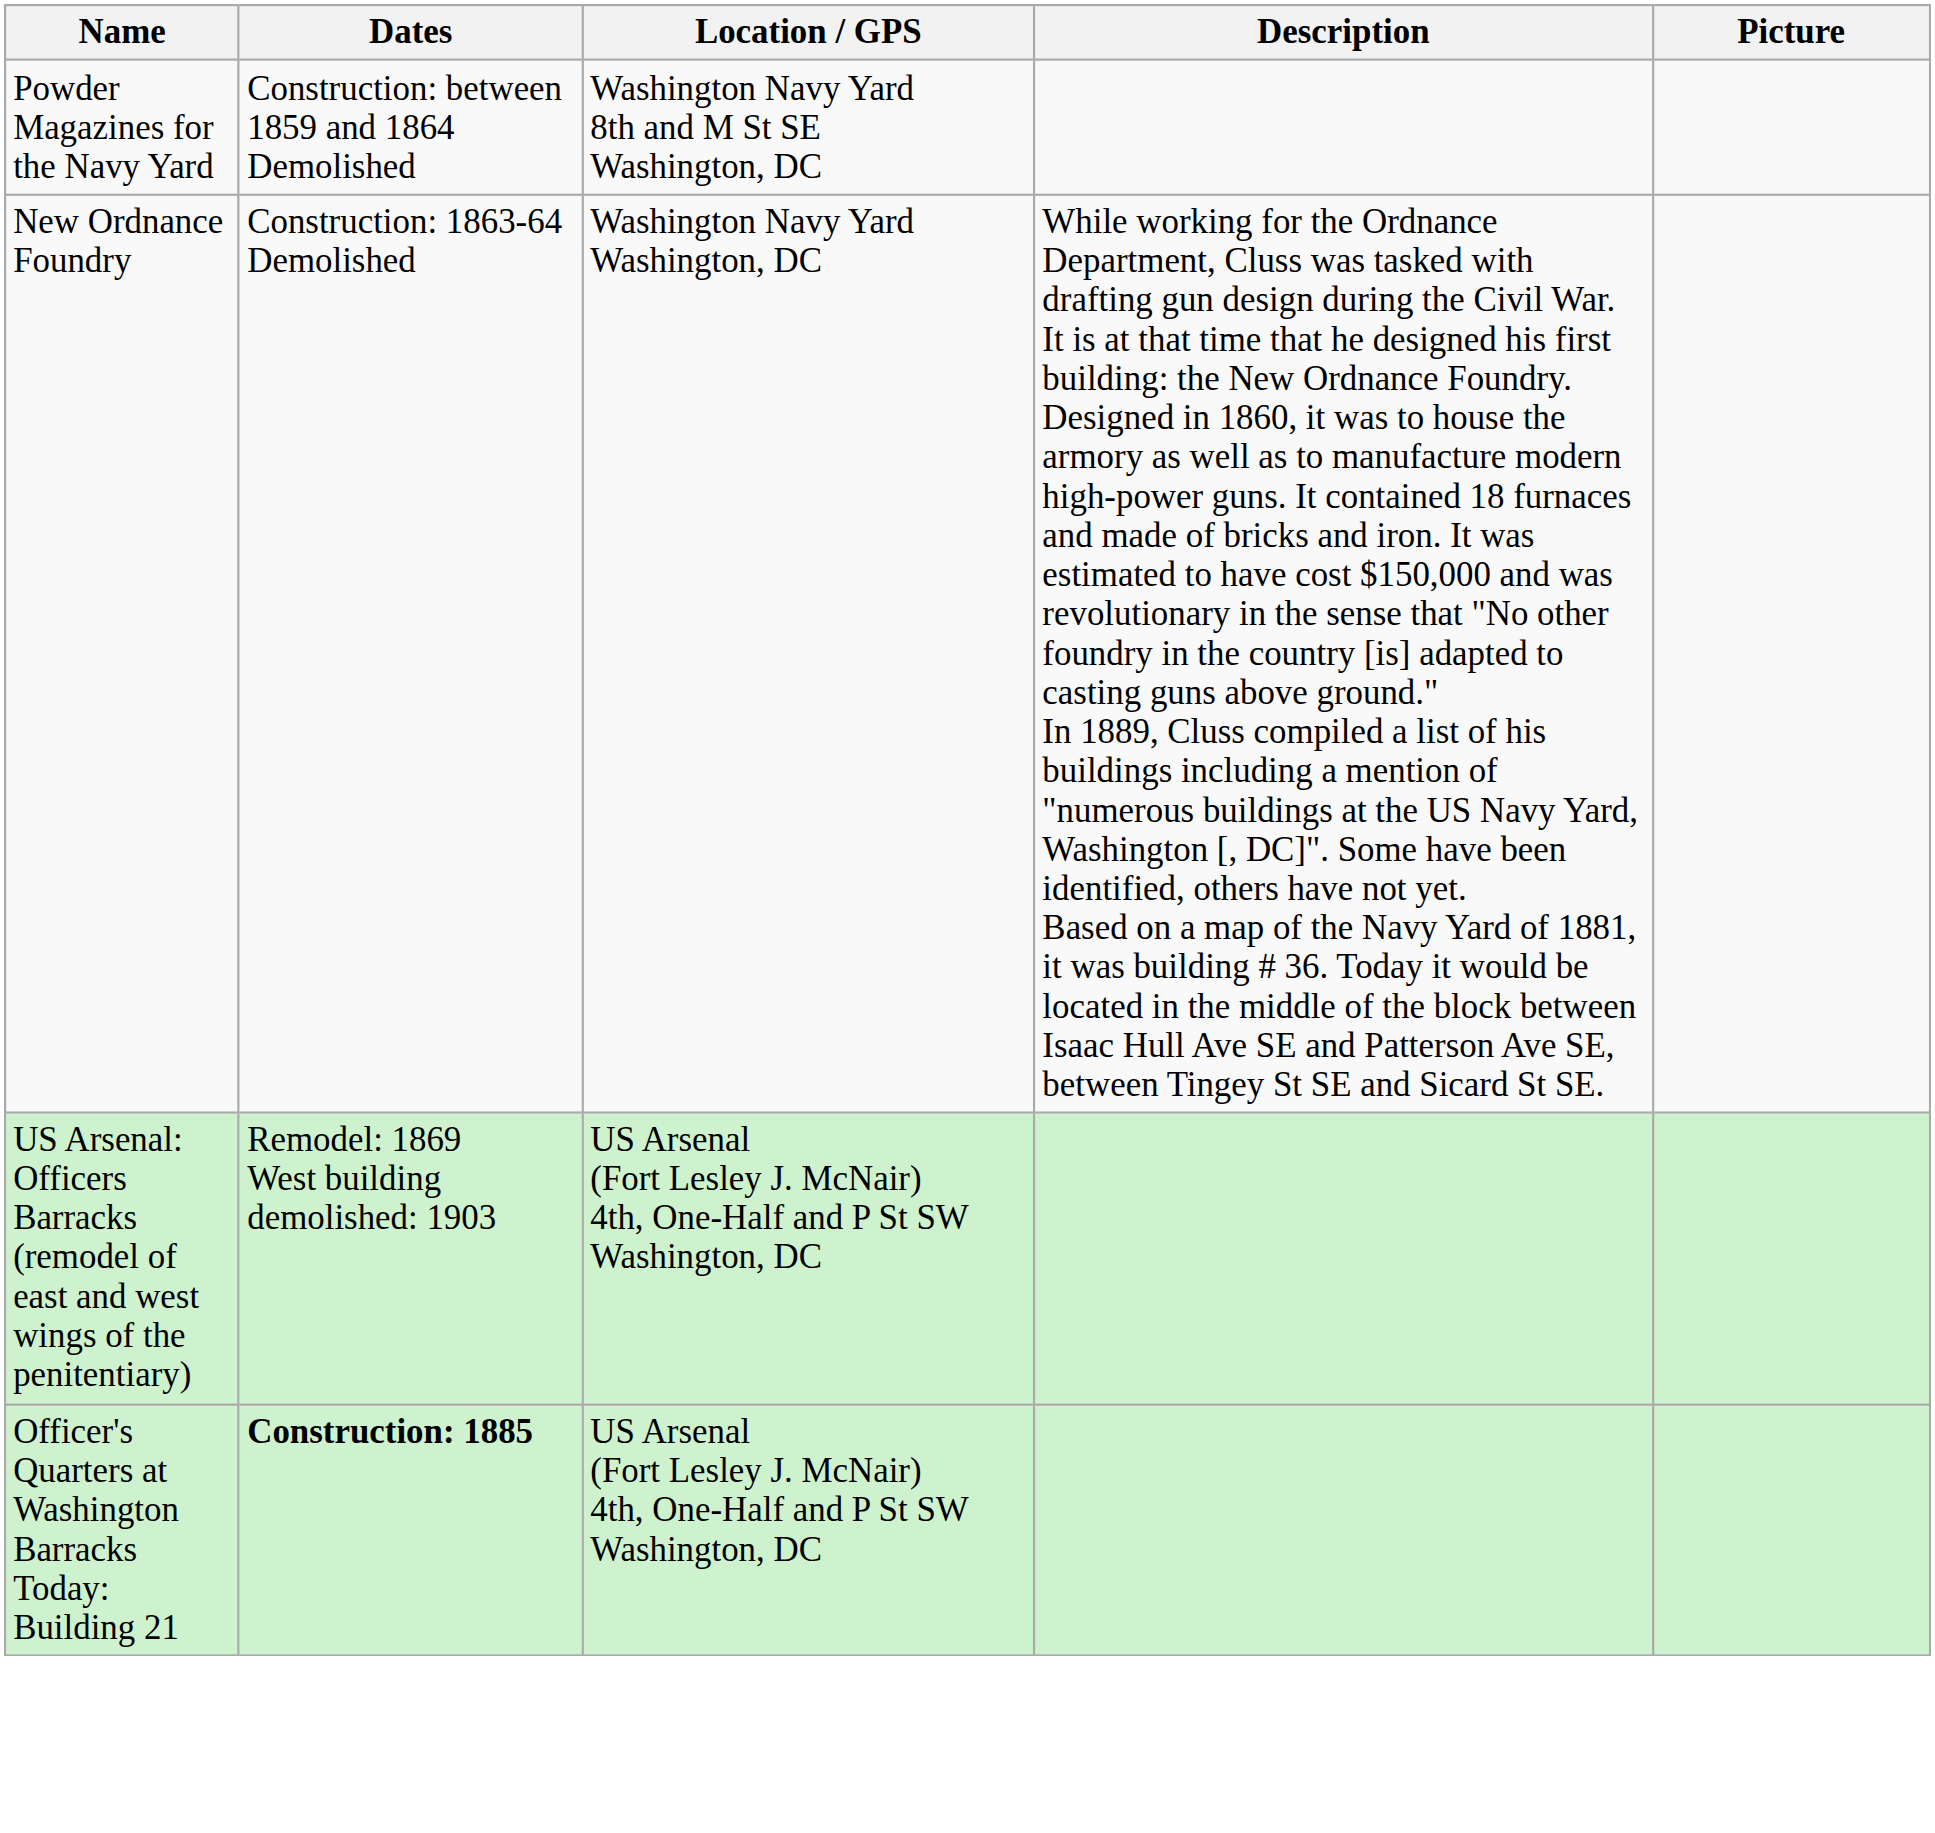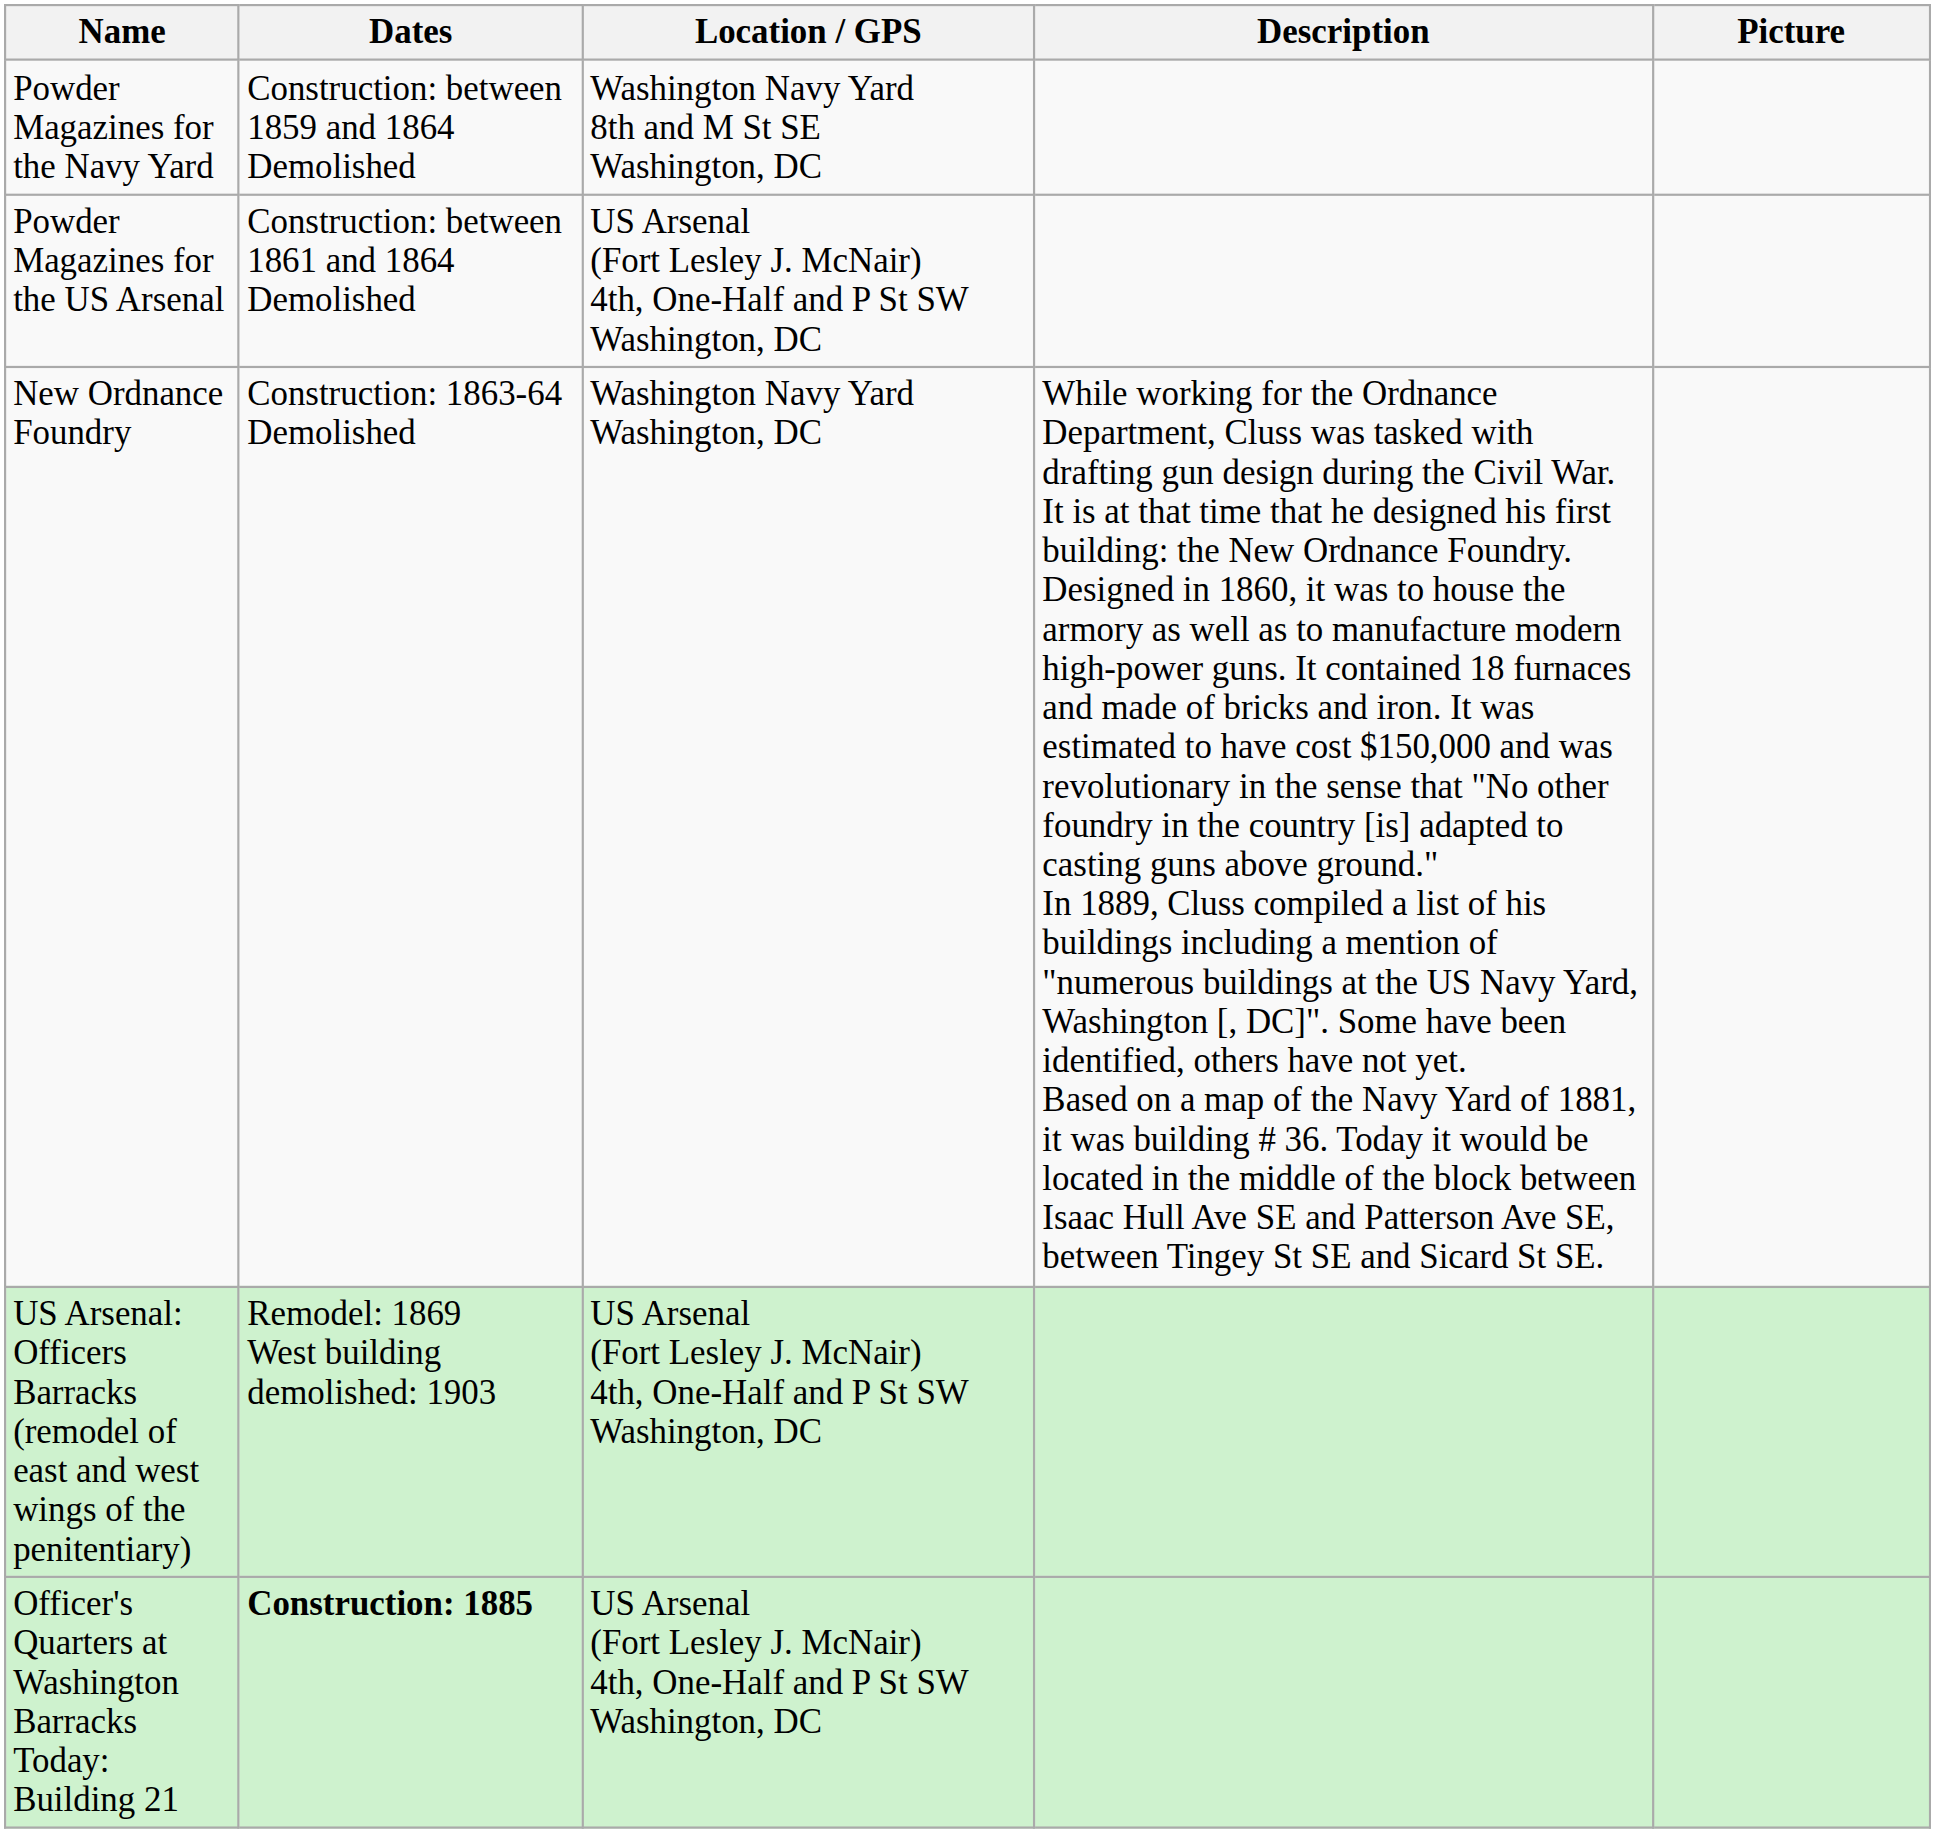+ row: Powder Magazines for the US Arsenal | Construction: between 1861 and 1864 Demolished | US Arsenal (Fort Lesley J. McNair) 4th, One-Half and P St SW Washington, DC
